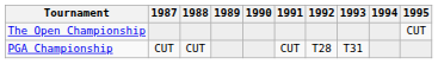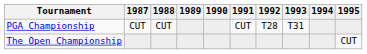rows swapped: The Open Championship <-> PGA Championship
